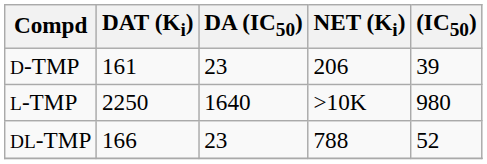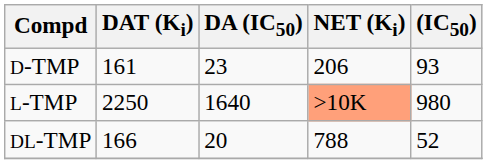D-TMP | (IC50): 39 -> 93
L-TMP | NET (Ki): no background -> lightsalmon background
DL-TMP | DA (IC50): 23 -> 20
